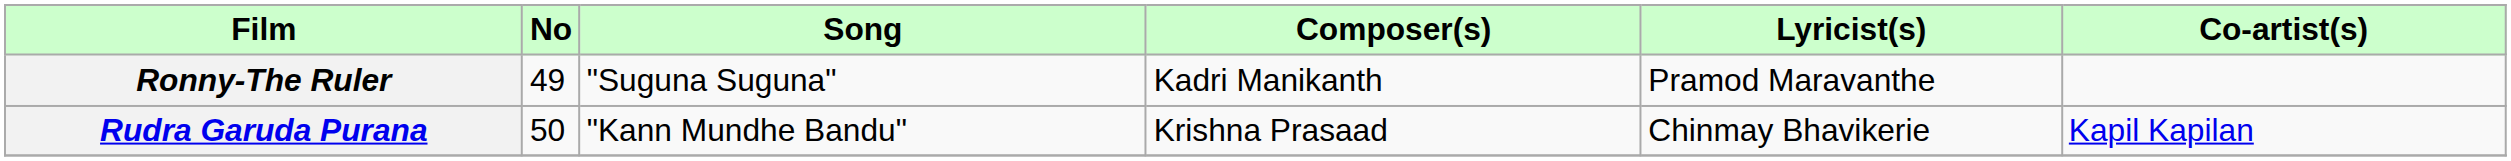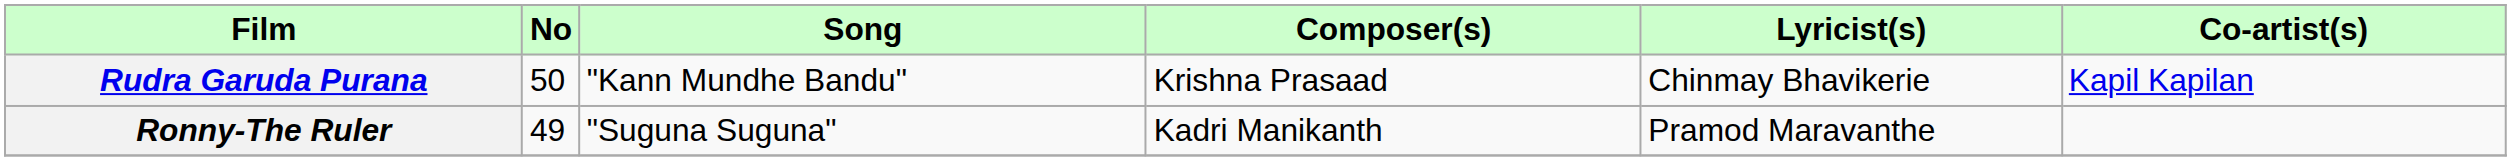rows swapped: Ronny-The Ruler <-> Rudra Garuda Purana
